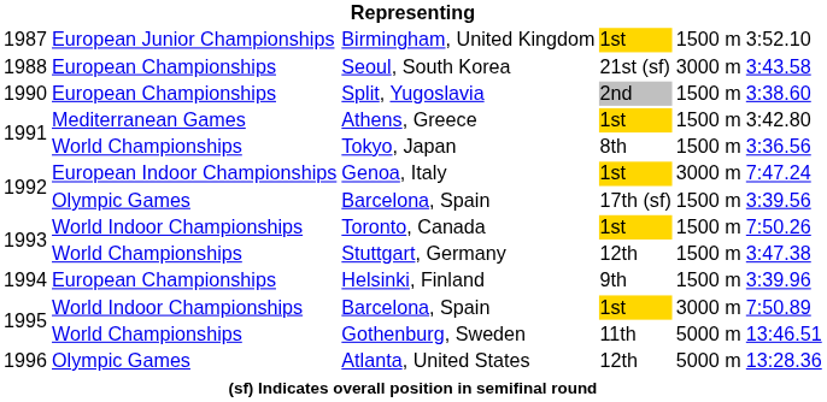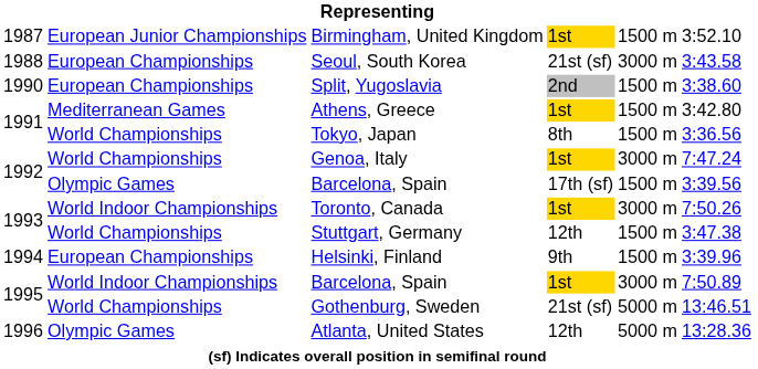Genoa, Italy | column 2: European Indoor Championships -> World Championships
Toronto, Canada | column 5: 1500 m -> 3000 m
Gothenburg, Sweden | column 4: 11th -> 21st (sf)
